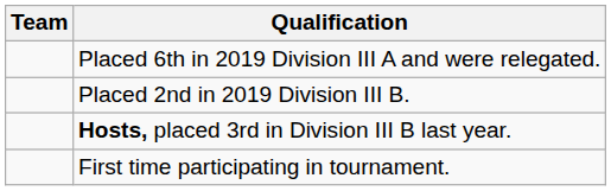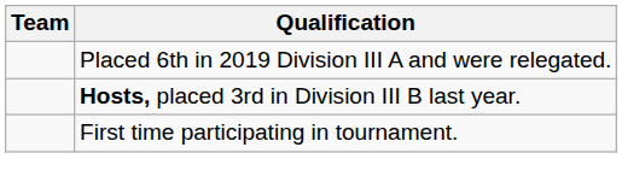- row: Placed 2nd in 2019 Division III B.
